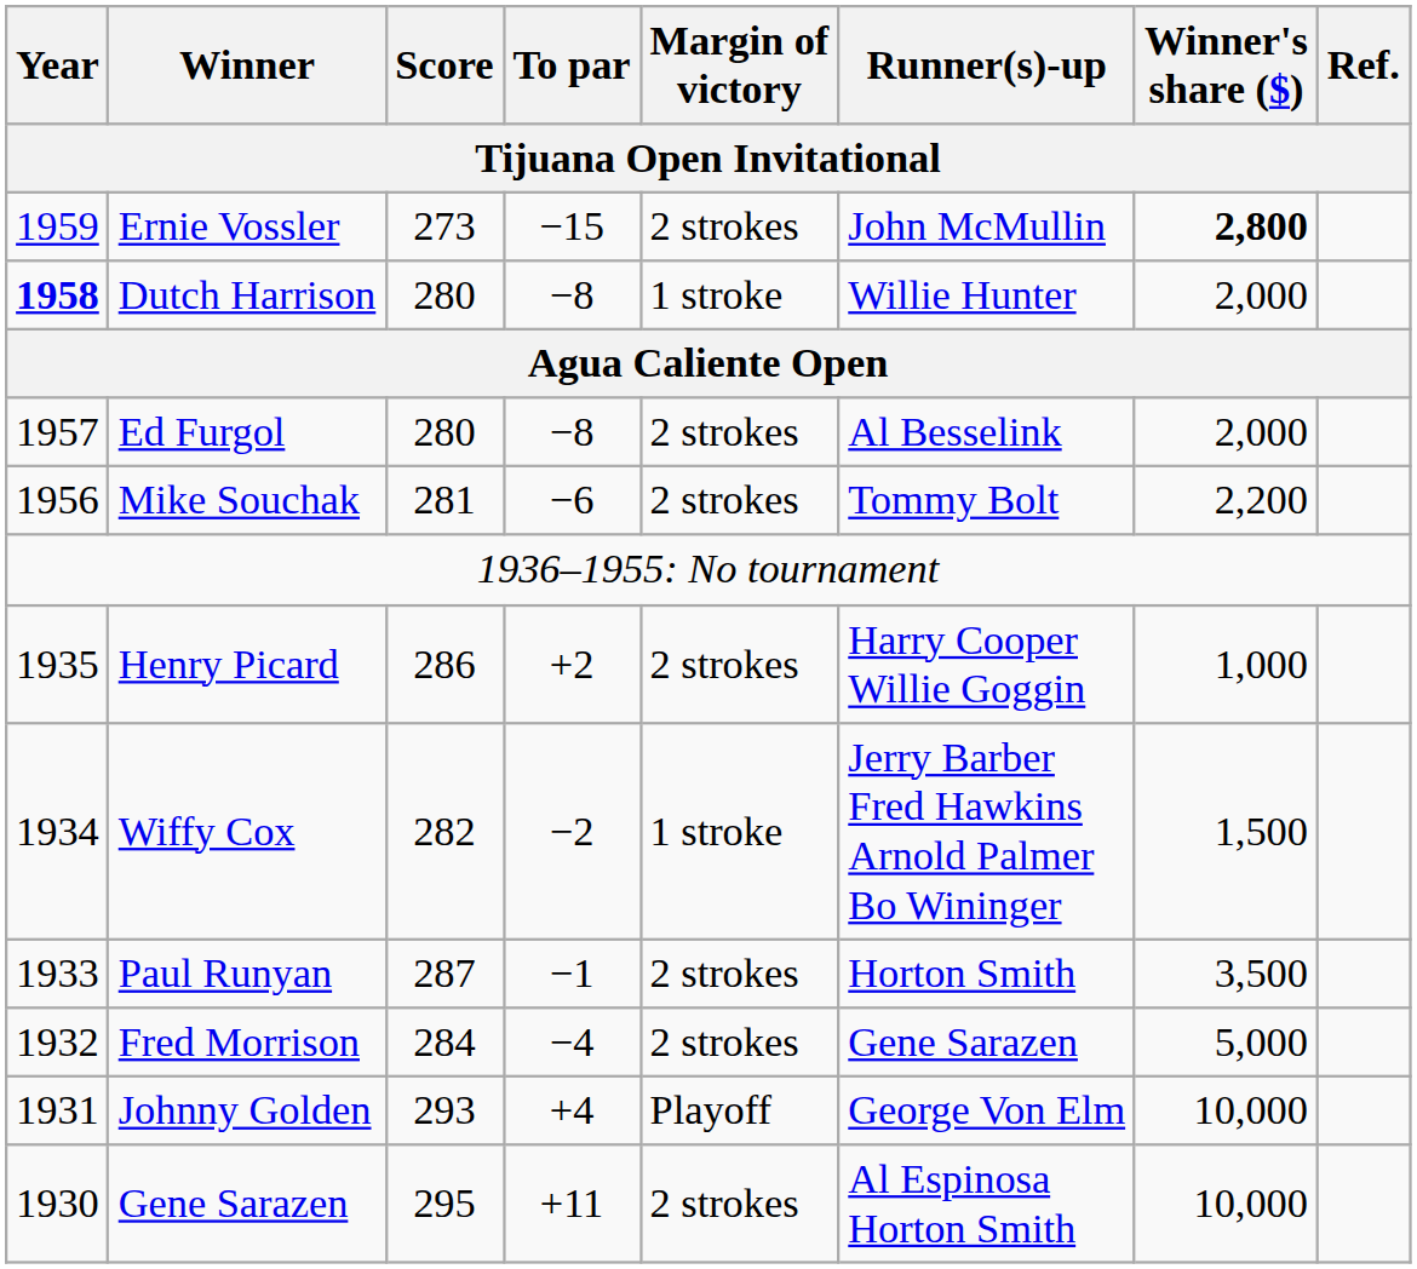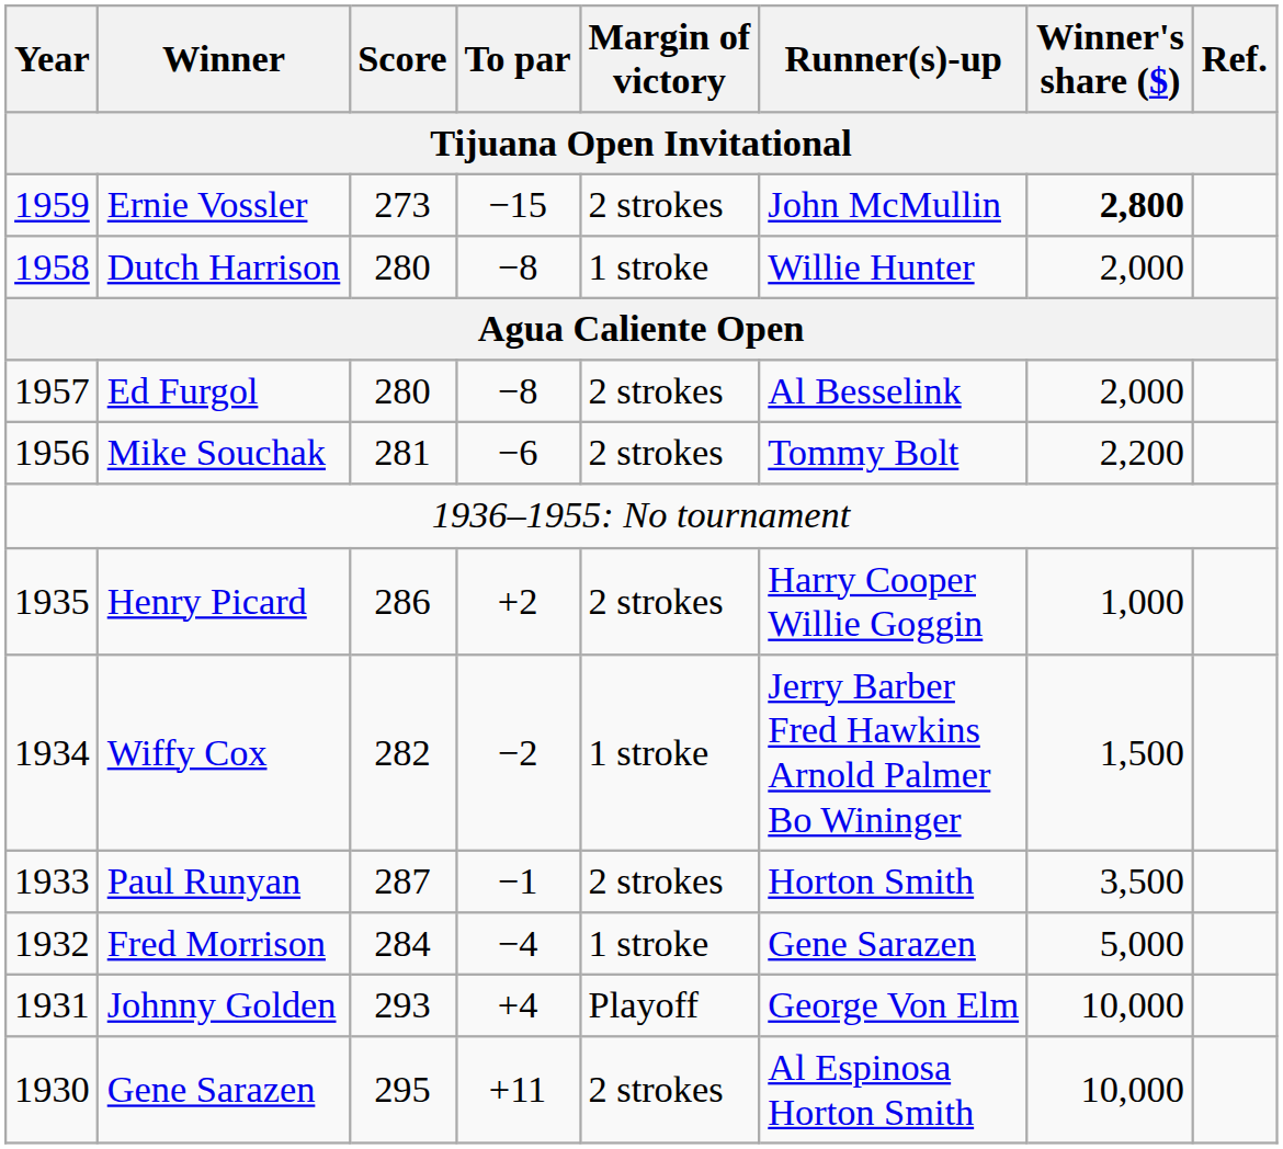Dutch Harrison | Year: bold -> normal
Fred Morrison | Margin of victory: 2 strokes -> 1 stroke
